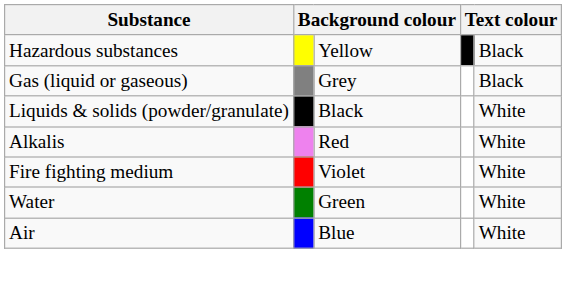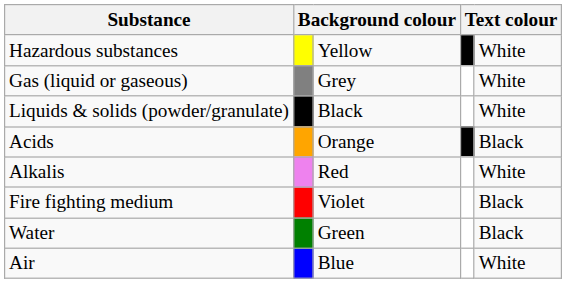Hazardous substances | column 5: Black -> White
Gas (liquid or gaseous) | column 5: Black -> White
+ row: Acids | Orange | Black
Fire fighting medium | column 5: White -> Black
Water | column 5: White -> Black
